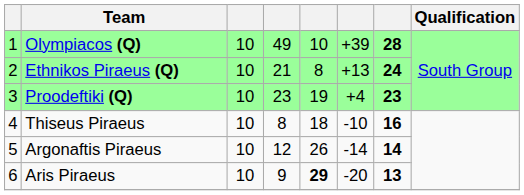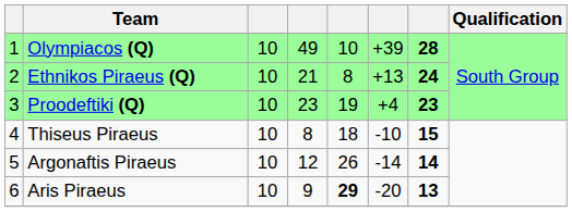Thiseus Piraeus | column 7: 16 -> 15
